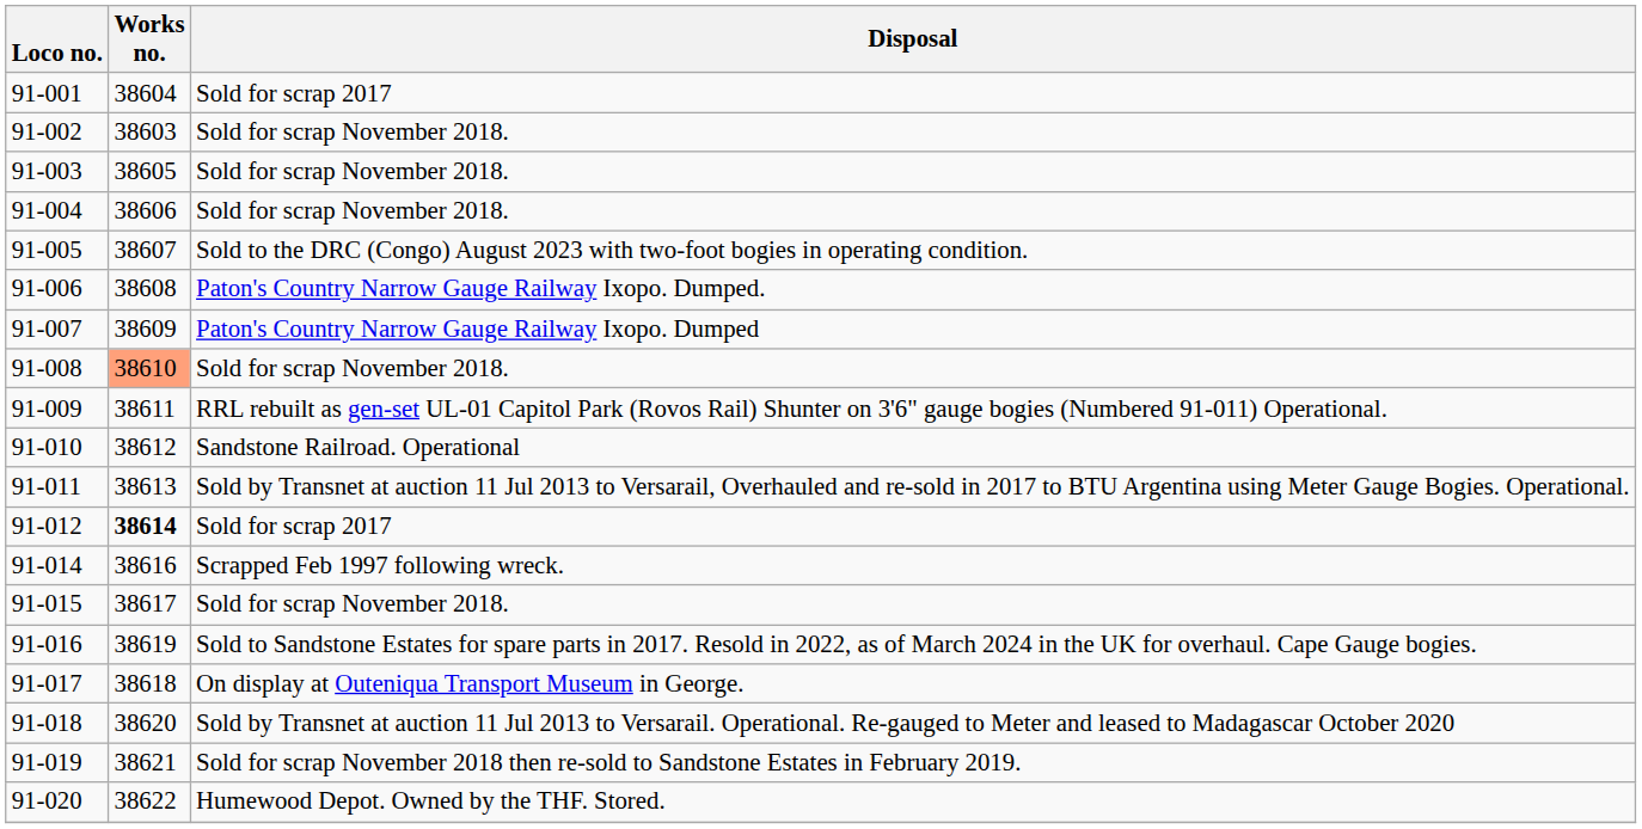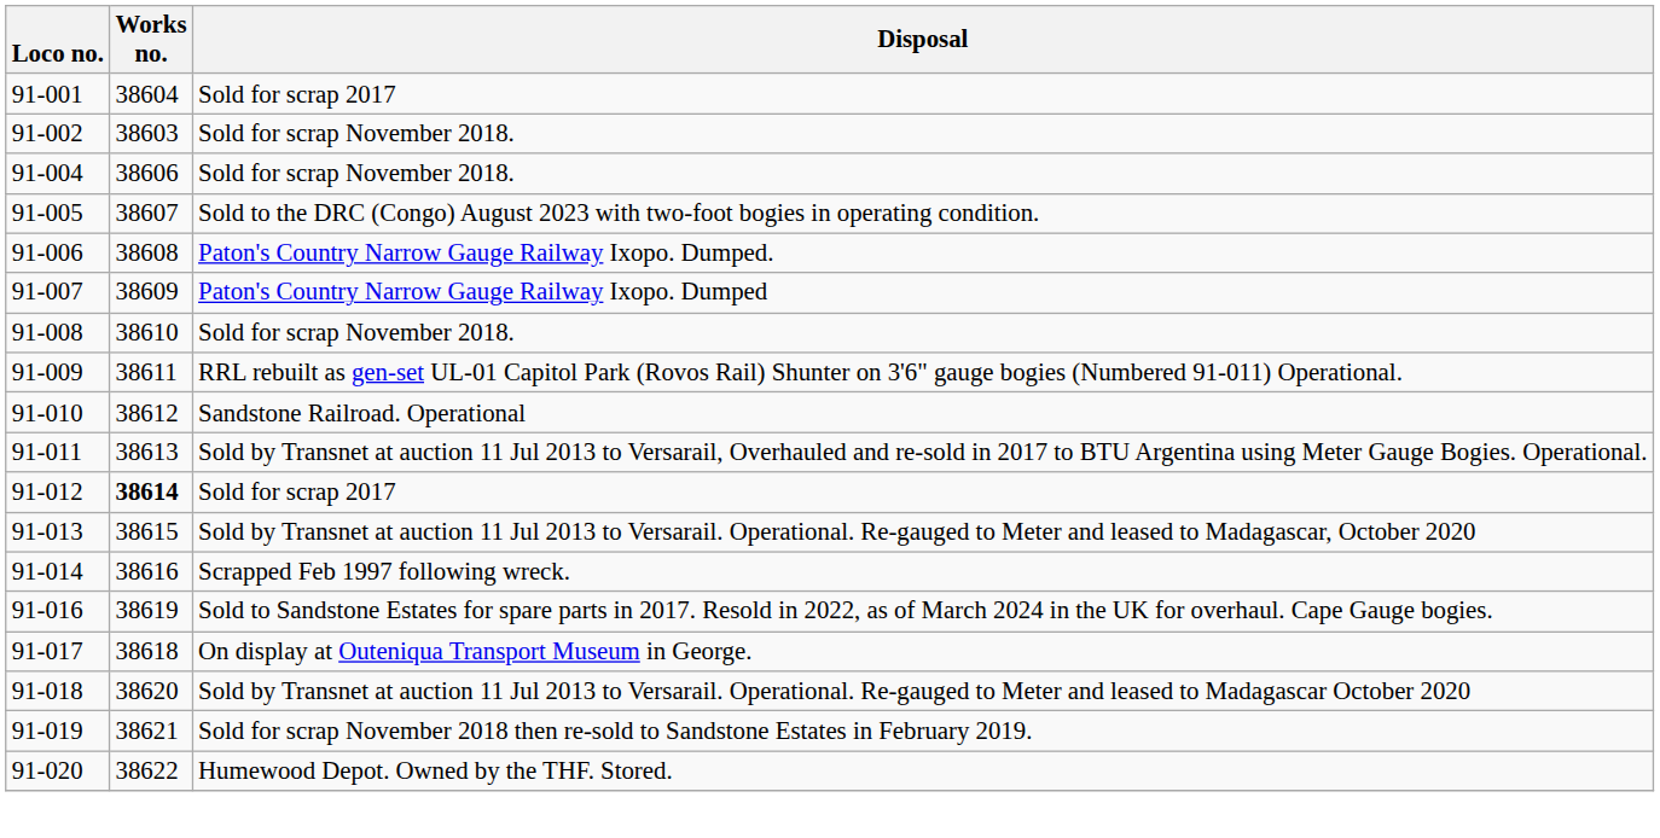- row: 91-003 | 38605 | Sold for scrap November 2018.
91-008 | Works no.: lightsalmon background -> no background
+ row: 91-013 | 38615 | Sold by Transnet at auction 11 Jul 2013 to Versarail. Operational. Re-gauged to Meter and leased to Madagascar, October 2020
- row: 91-015 | 38617 | Sold for scrap November 2018.
